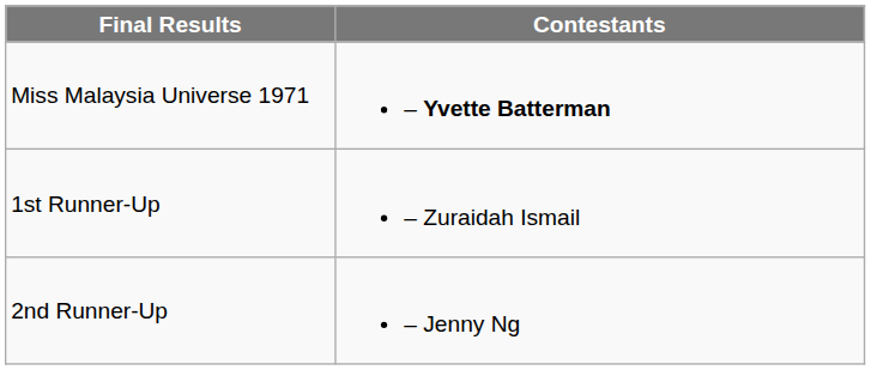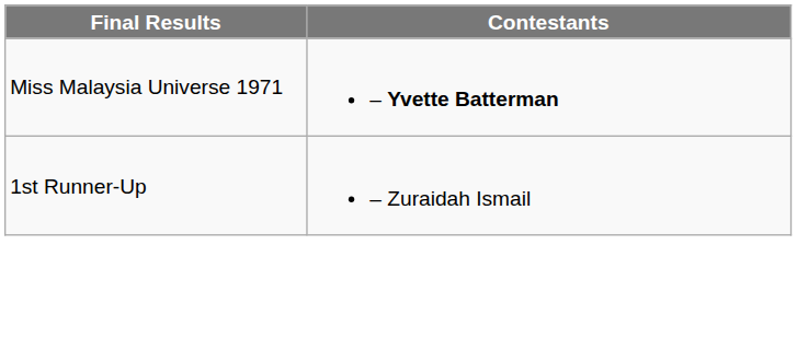- row: 2nd Runner-Up | – Jenny Ng
